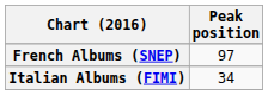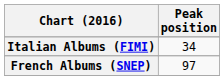rows swapped: French Albums (SNEP) <-> Italian Albums (FIMI)
